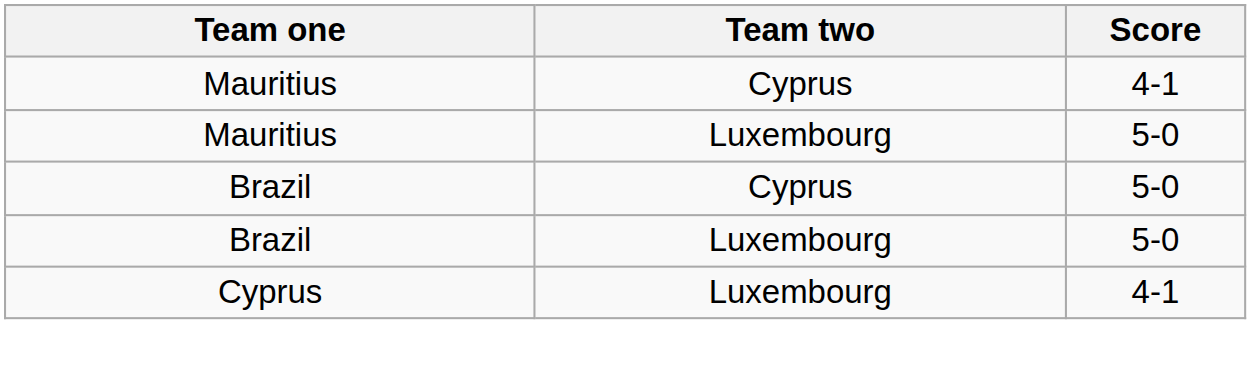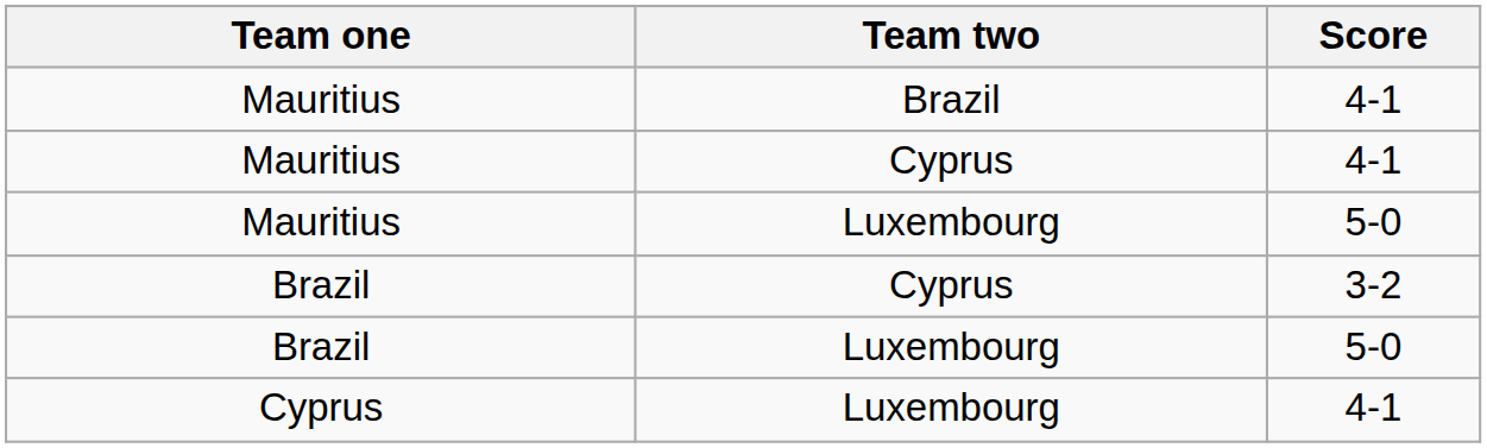+ row: Mauritius | Brazil | 4-1
Brazil / Cyprus | Score: 5-0 -> 3-2
